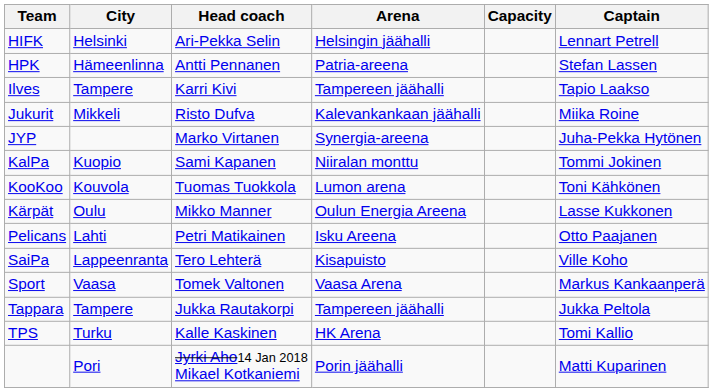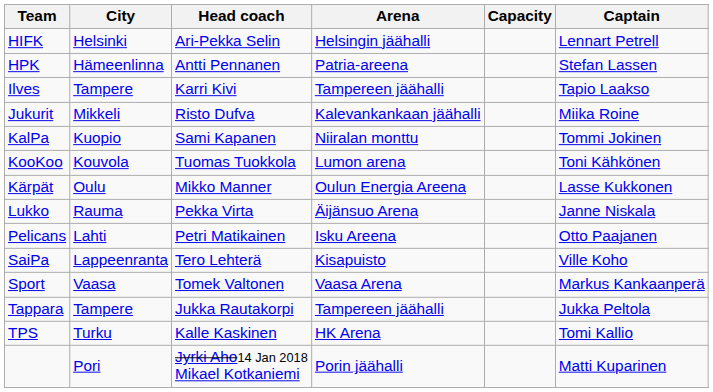- row: JYP | Marko Virtanen | Synergia-areena | Juha-Pekka Hytönen
+ row: Lukko | Rauma | Pekka Virta | Äijänsuo Arena | Janne Niskala
